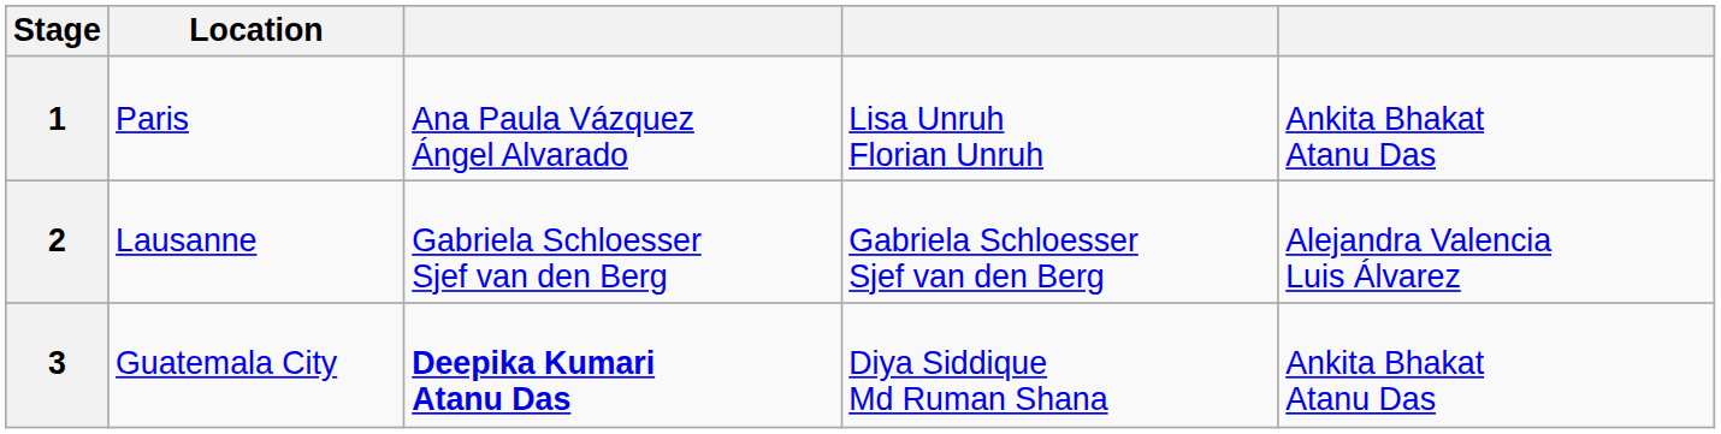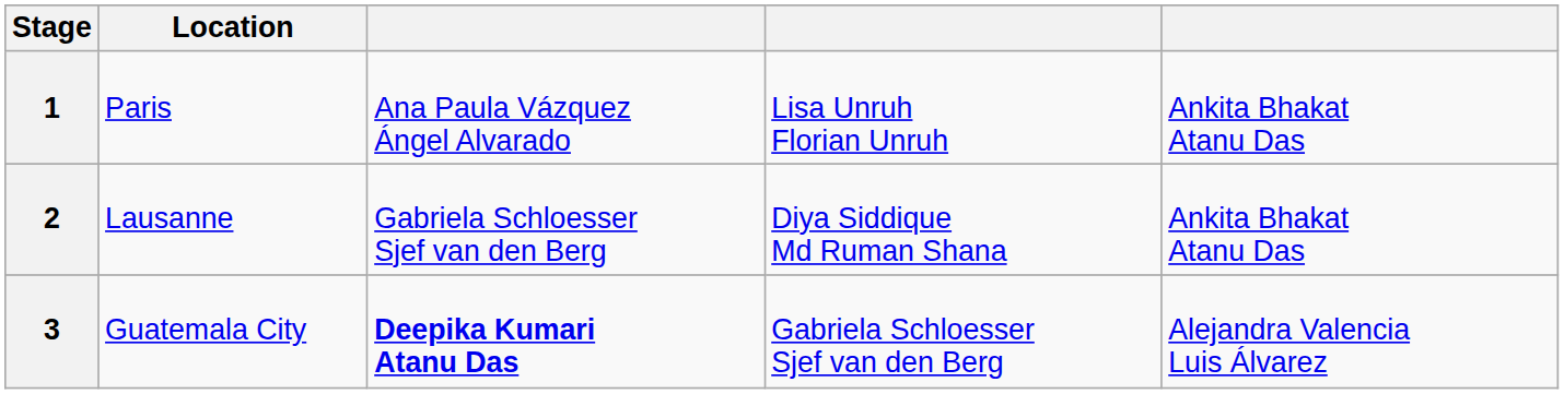2 | column 4: Gabriela Schloesser Sjef van den Berg -> Diya Siddique Md Ruman Shana
2 | column 5: Alejandra Valencia Luis Álvarez -> Ankita Bhakat Atanu Das
3 | column 4: Diya Siddique Md Ruman Shana -> Gabriela Schloesser Sjef van den Berg
3 | column 5: Ankita Bhakat Atanu Das -> Alejandra Valencia Luis Álvarez
